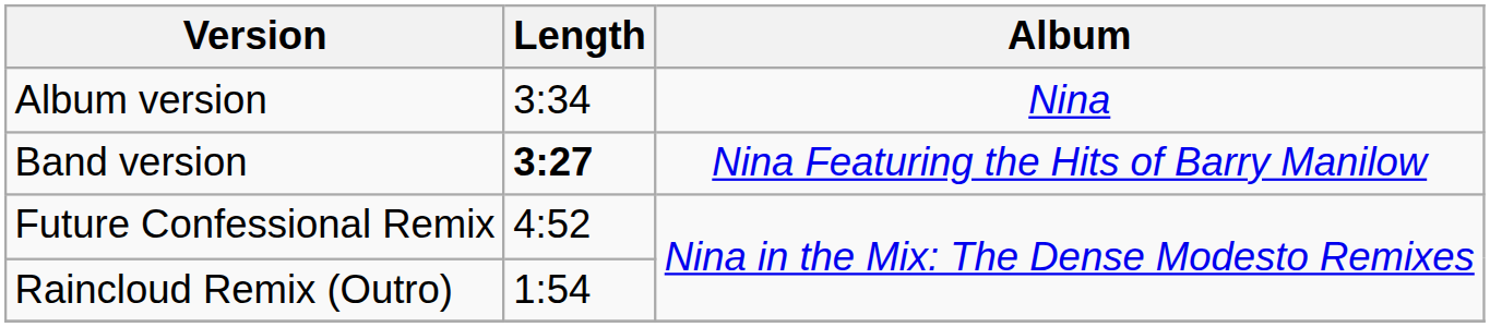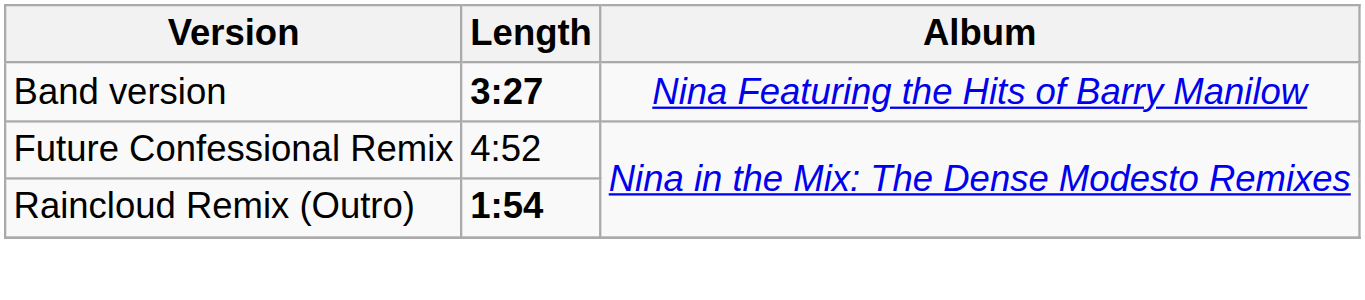- row: Album version | 3:34 | Nina
Raincloud Remix (Outro) | Length: normal -> bold
